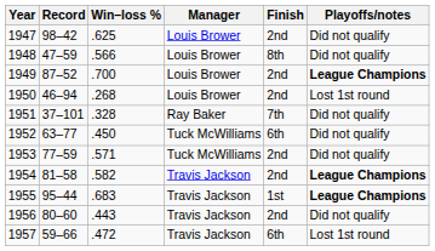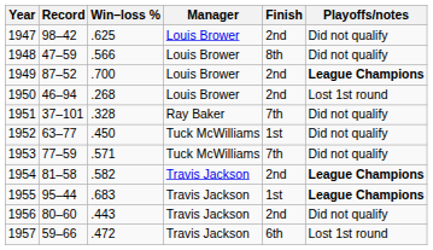1952 | Finish: 6th -> 1st
1953 | Finish: 2nd -> 7th
